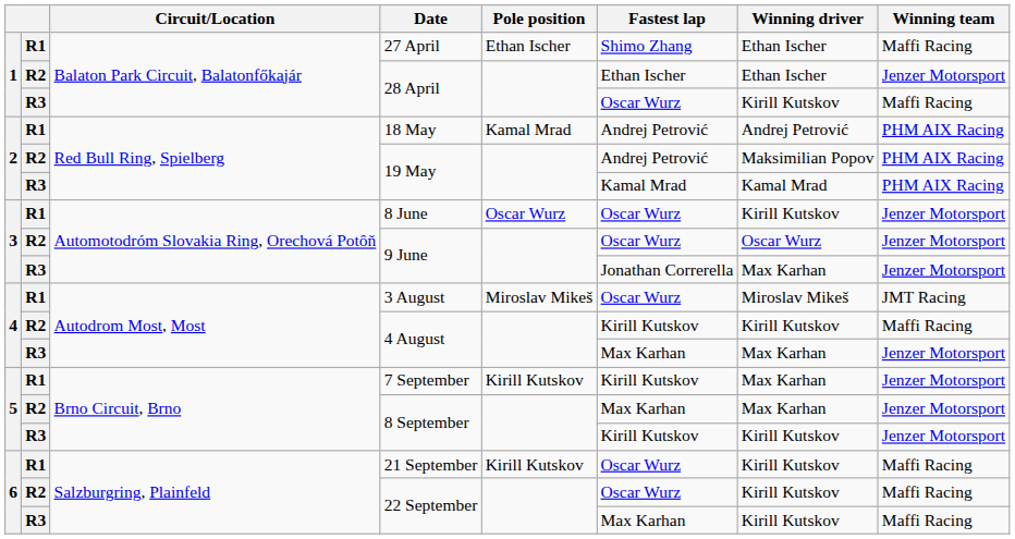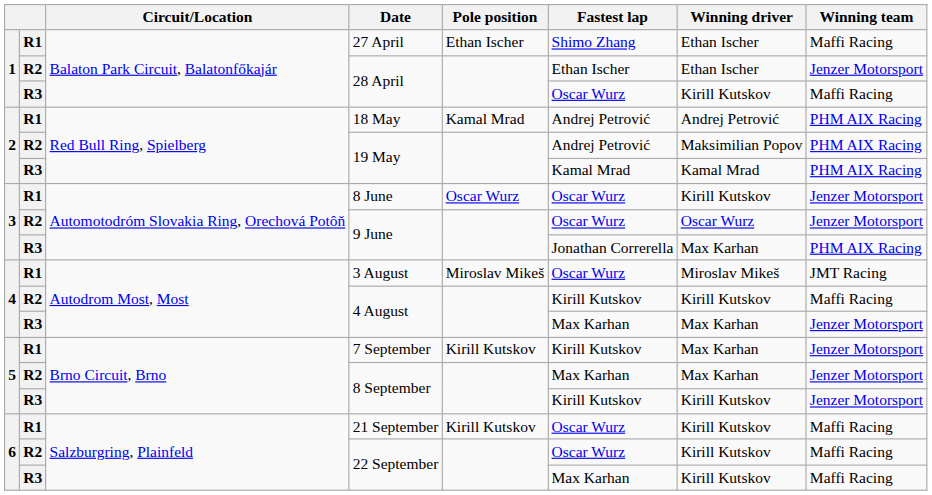R3 / 9 June | Winning team: Jenzer Motorsport -> PHM AIX Racing
